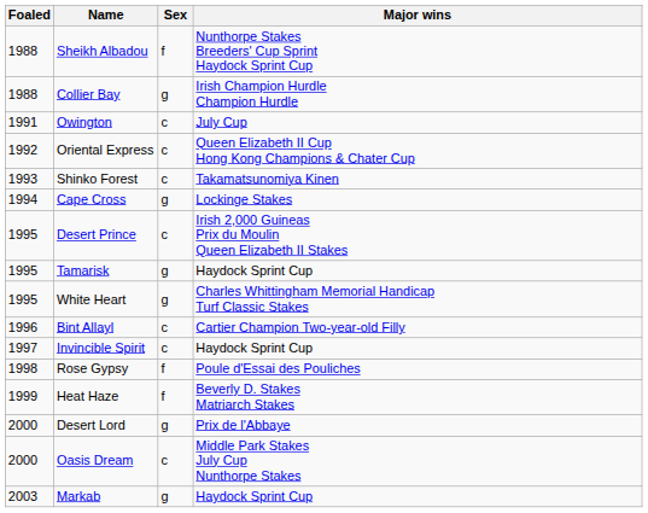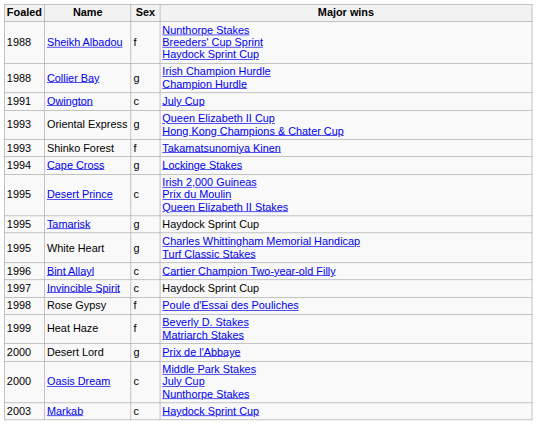Oriental Express | Foaled: 1992 -> 1993
Oriental Express | Sex: c -> g
Shinko Forest | Sex: c -> f
Markab | Sex: g -> c
